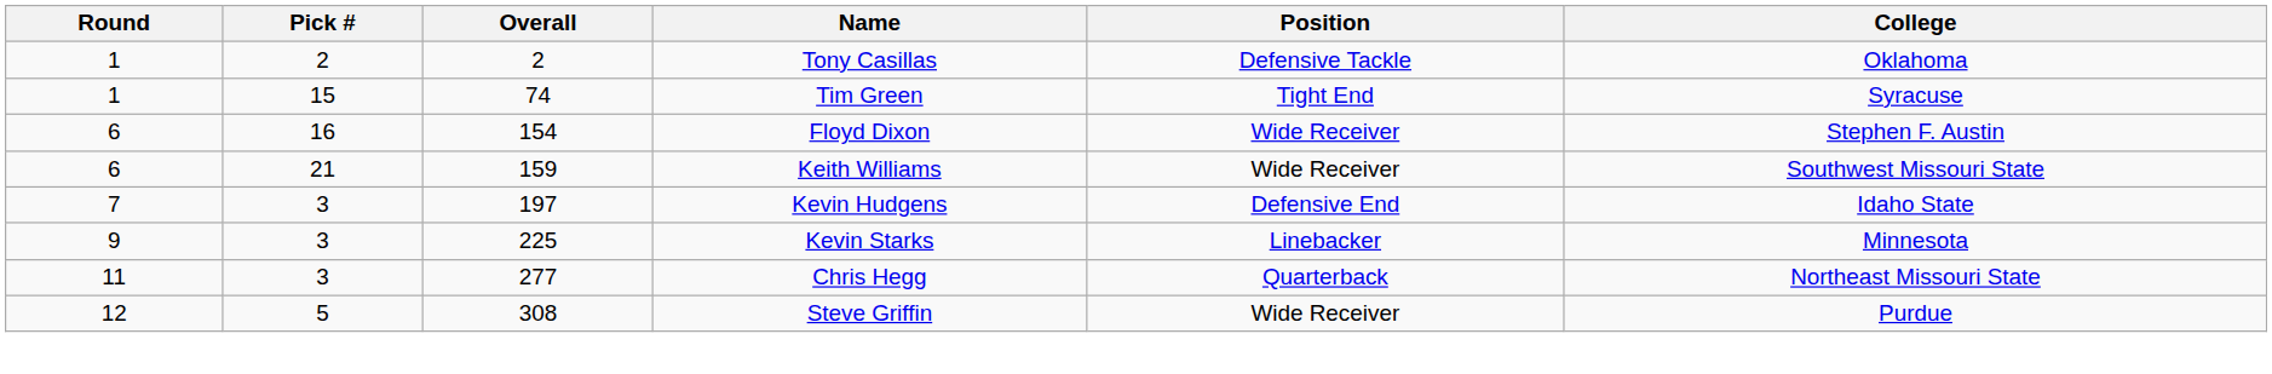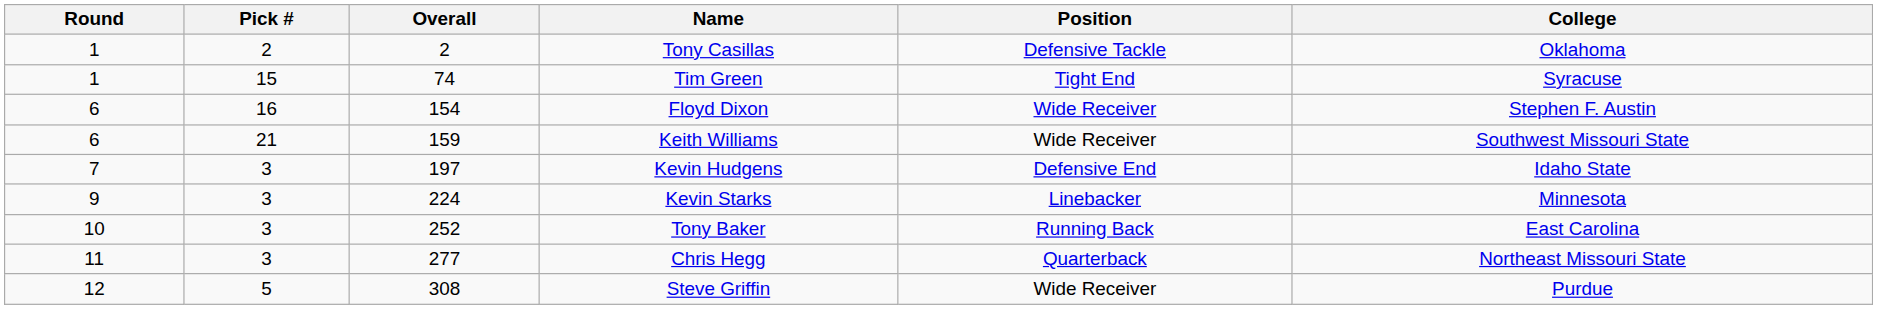Kevin Starks | Overall: 225 -> 224
+ row: 10 | 3 | 252 | Tony Baker | Running Back | East Carolina
